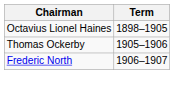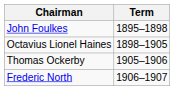+ row: John Foulkes | 1895–1898
